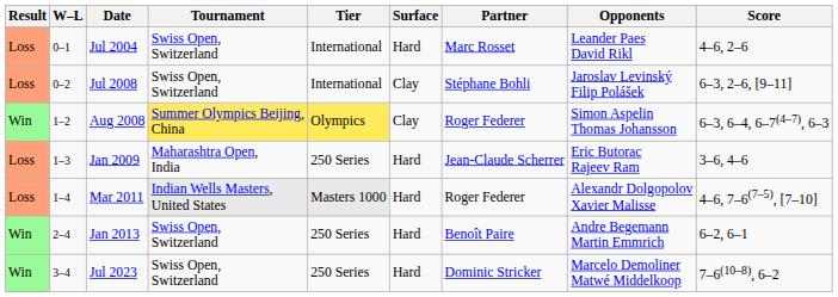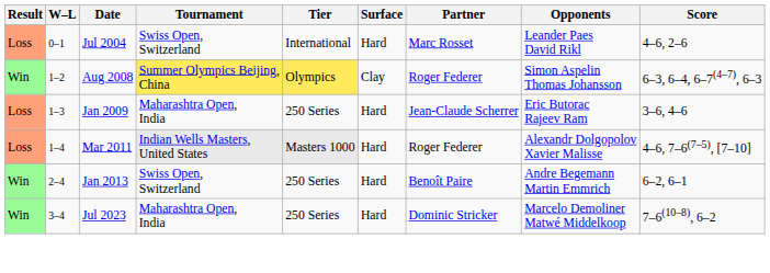- row: Loss | 0–2 | Jul 2008 | Swiss Open, Switzerland | International | Clay | Stéphane Bohli | Jaroslav Levinský Filip Polášek | 6–3, 2–6, [9–11]
Jul 2023 | Tournament: Swiss Open, Switzerland -> Maharashtra Open, India
